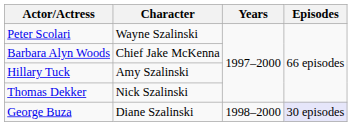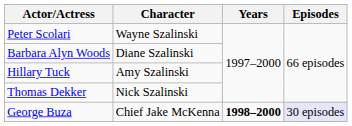Barbara Alyn Woods | Character: Chief Jake McKenna -> Diane Szalinski
George Buza | Character: Diane Szalinski -> Chief Jake McKenna
George Buza | Years: normal -> bold
